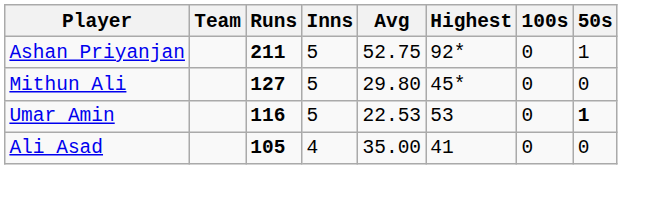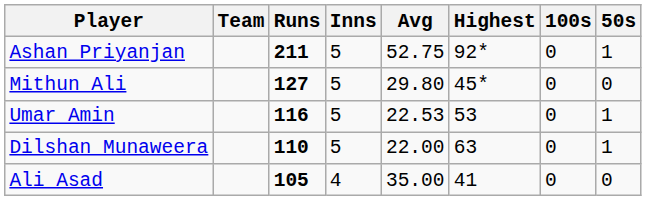Umar Amin | 50s: bold -> normal
+ row: Dilshan Munaweera | 110 | 5 | 22.00 | 63 | 0 | 1
